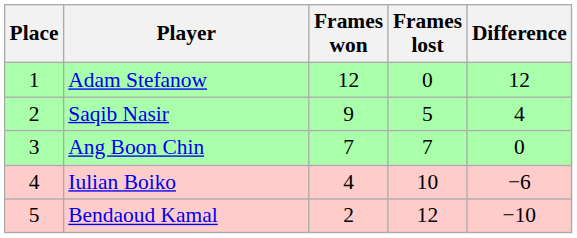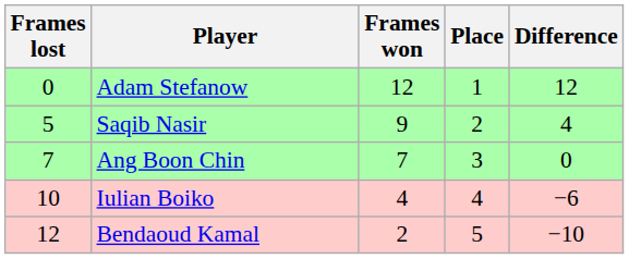columns swapped: Place <-> Frames lost
